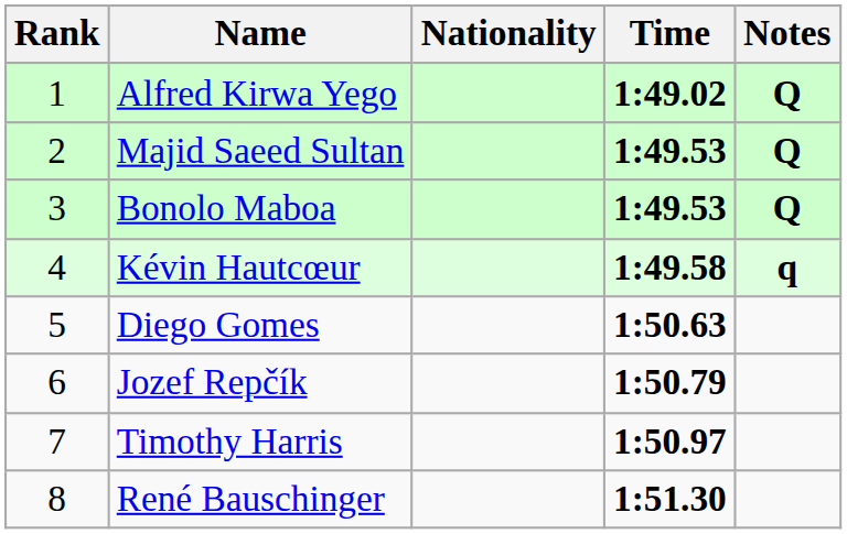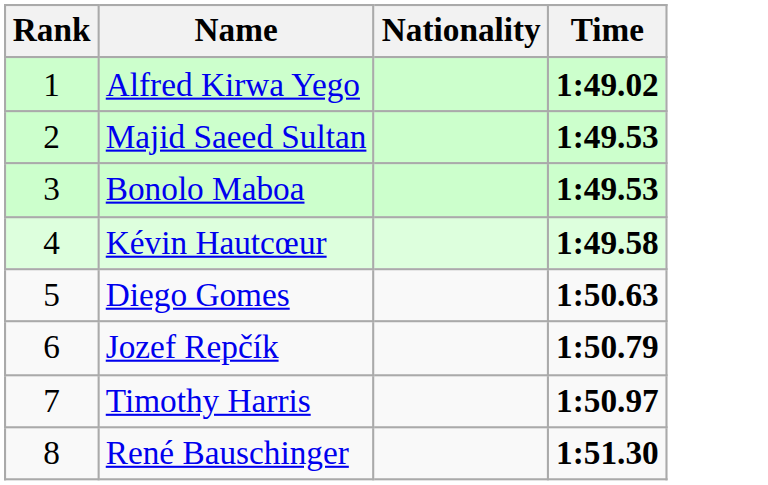- column: Notes | Q | Q | Q | q
